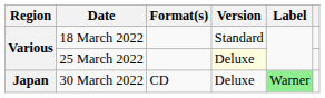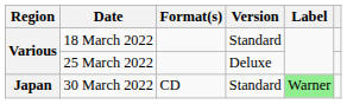25 March 2022 | Version: lightyellow background -> no background
30 March 2022 | Version: Deluxe -> Standard
